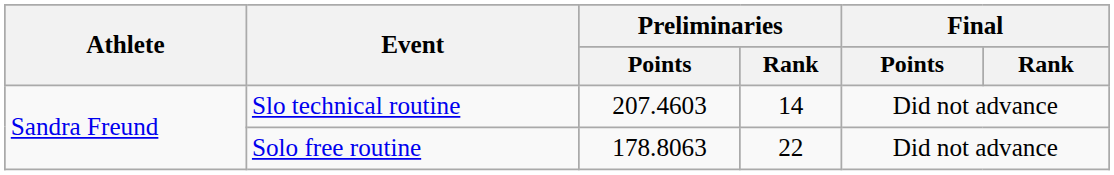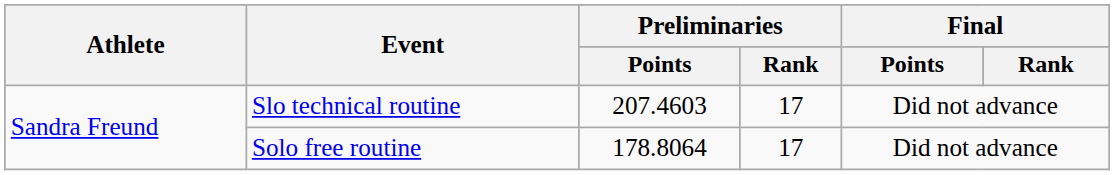Slo technical routine | Preliminaries / Rank: 14 -> 17
Solo free routine | Preliminaries / Points: 178.8063 -> 178.8064
Solo free routine | Preliminaries / Rank: 22 -> 17
